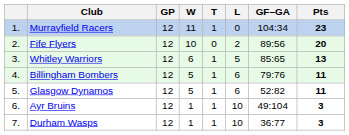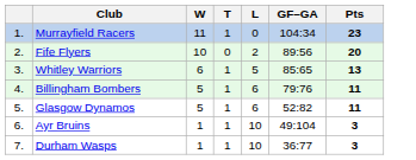- column: GP | 12 | 12 | 12 | 12 | 12 | 12 | 12
